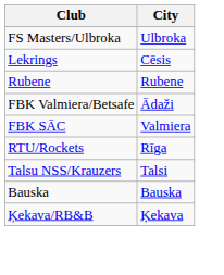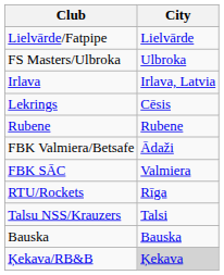+ row: Lielvārde/Fatpipe | Lielvārde
+ row: Irlava | Irlava, Latvia
Ķekava/RB&B | City: no background -> lightgrey background
